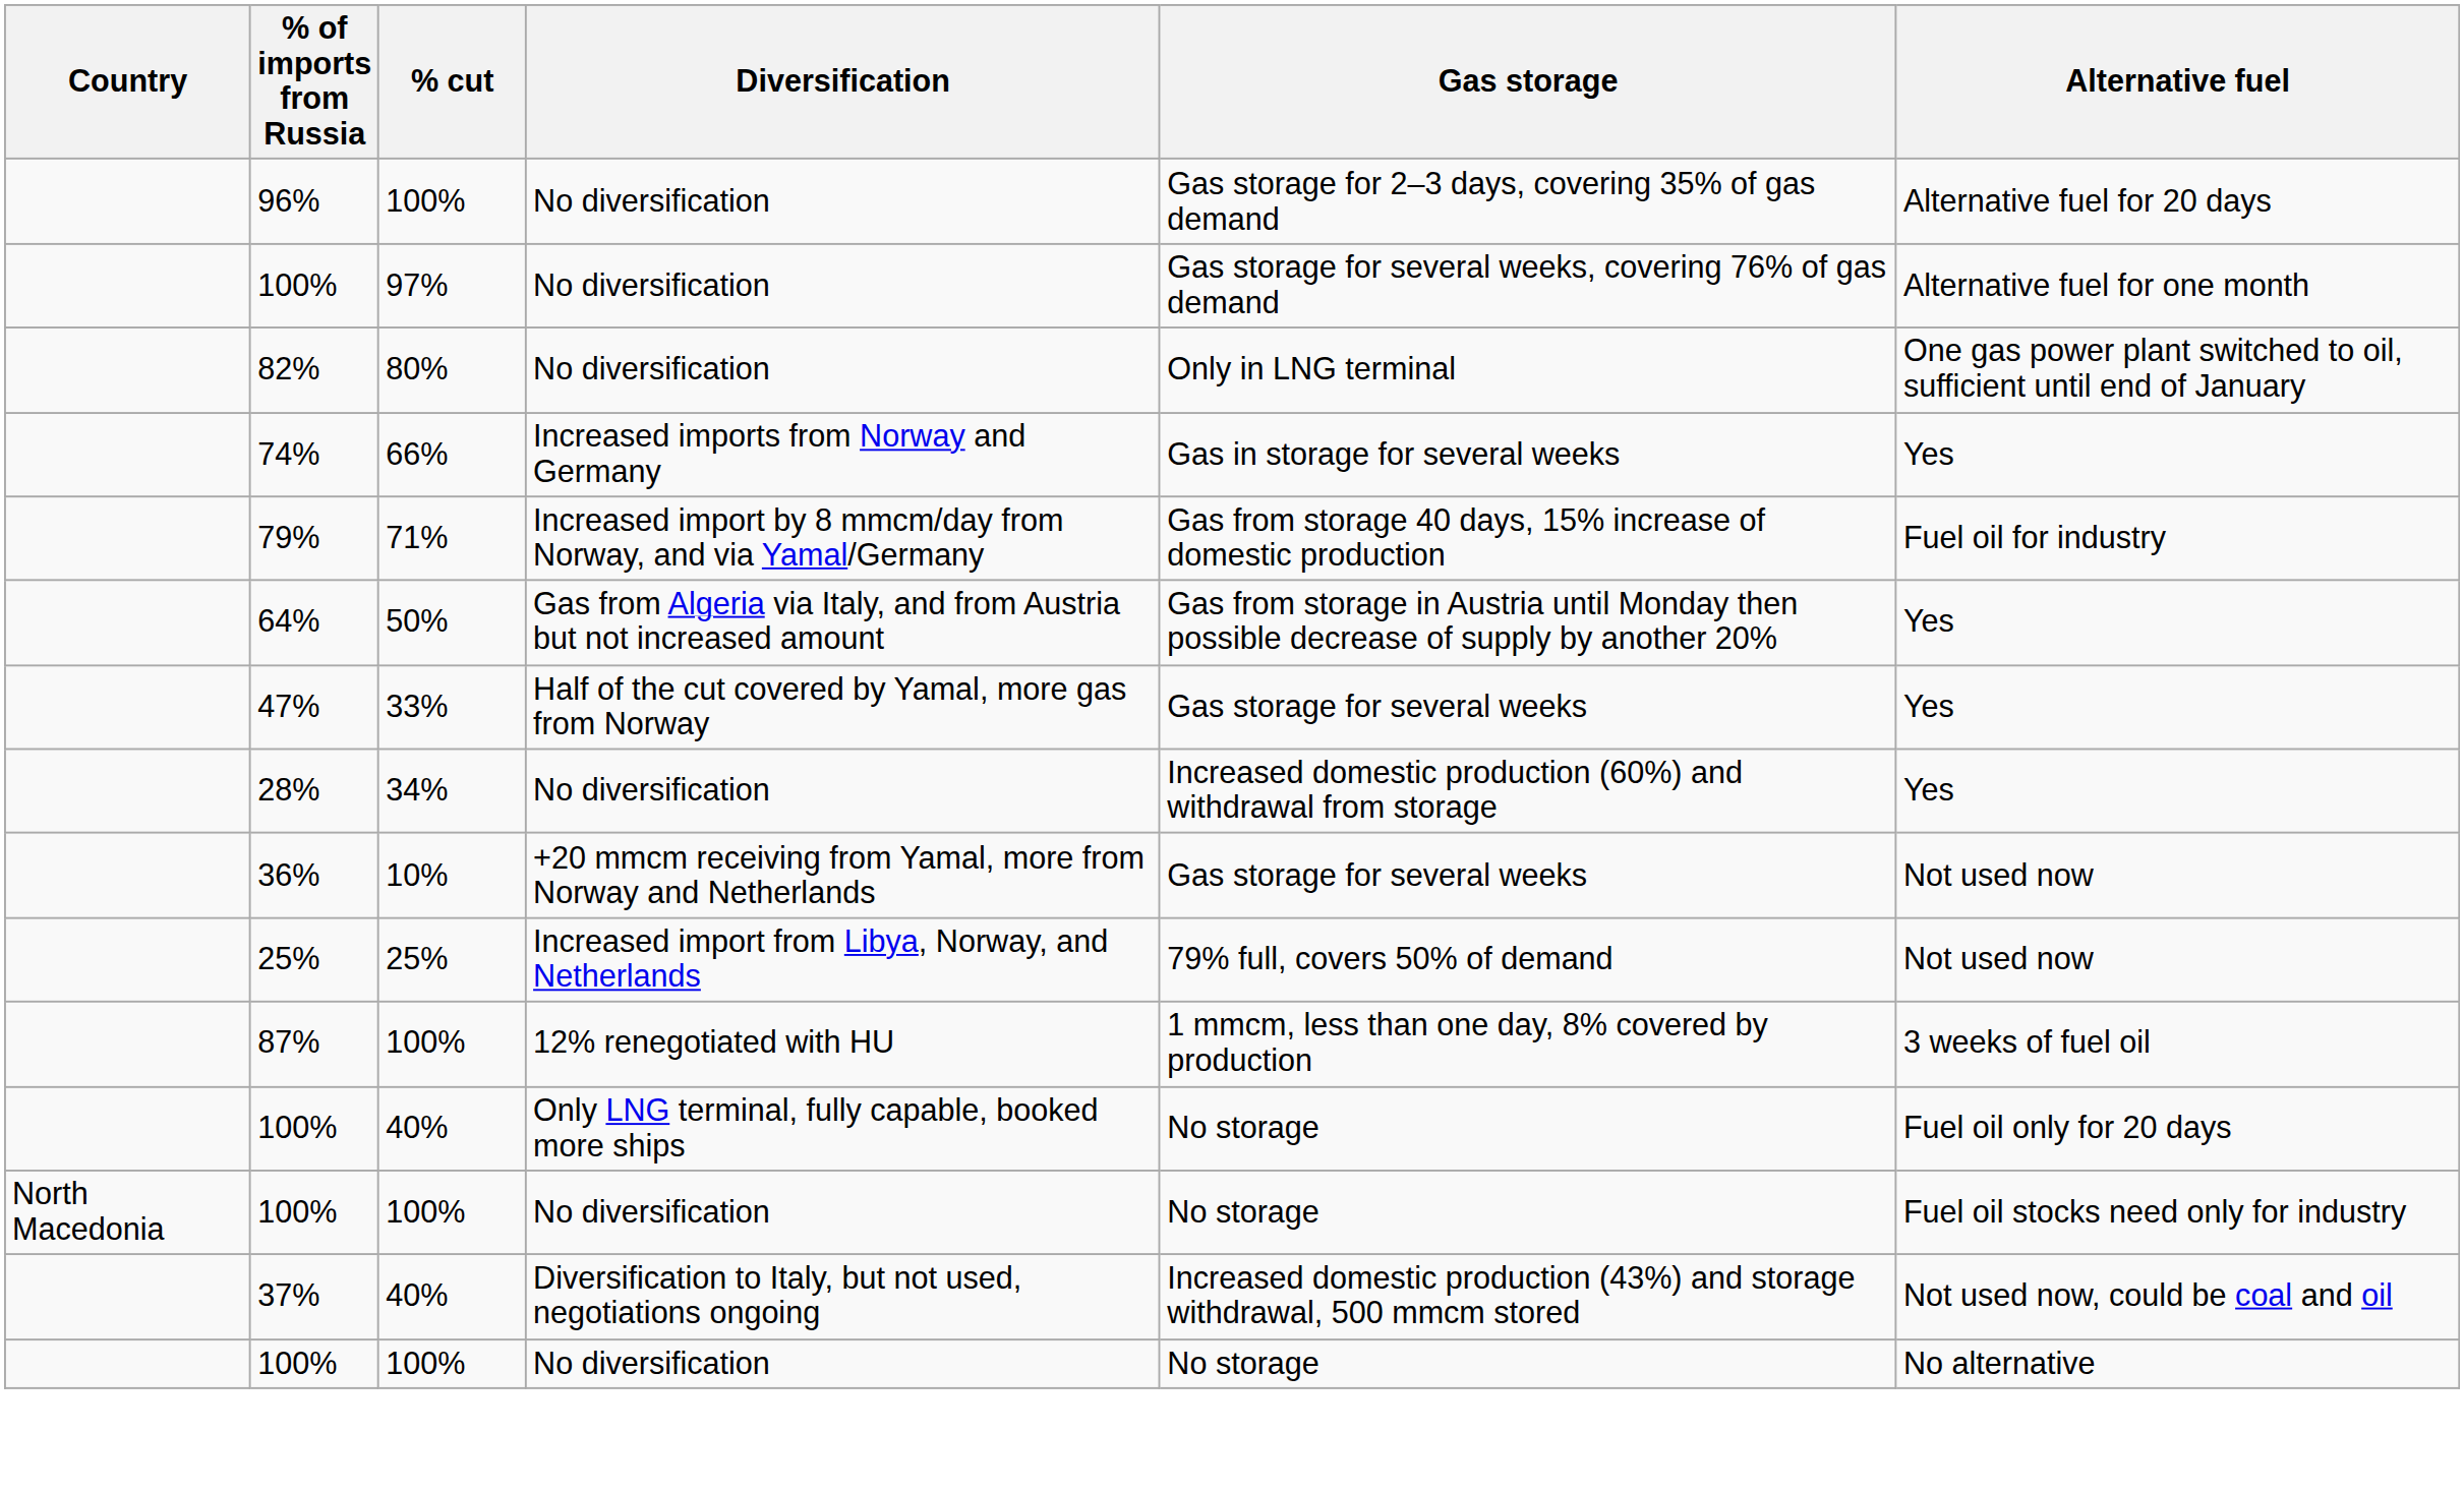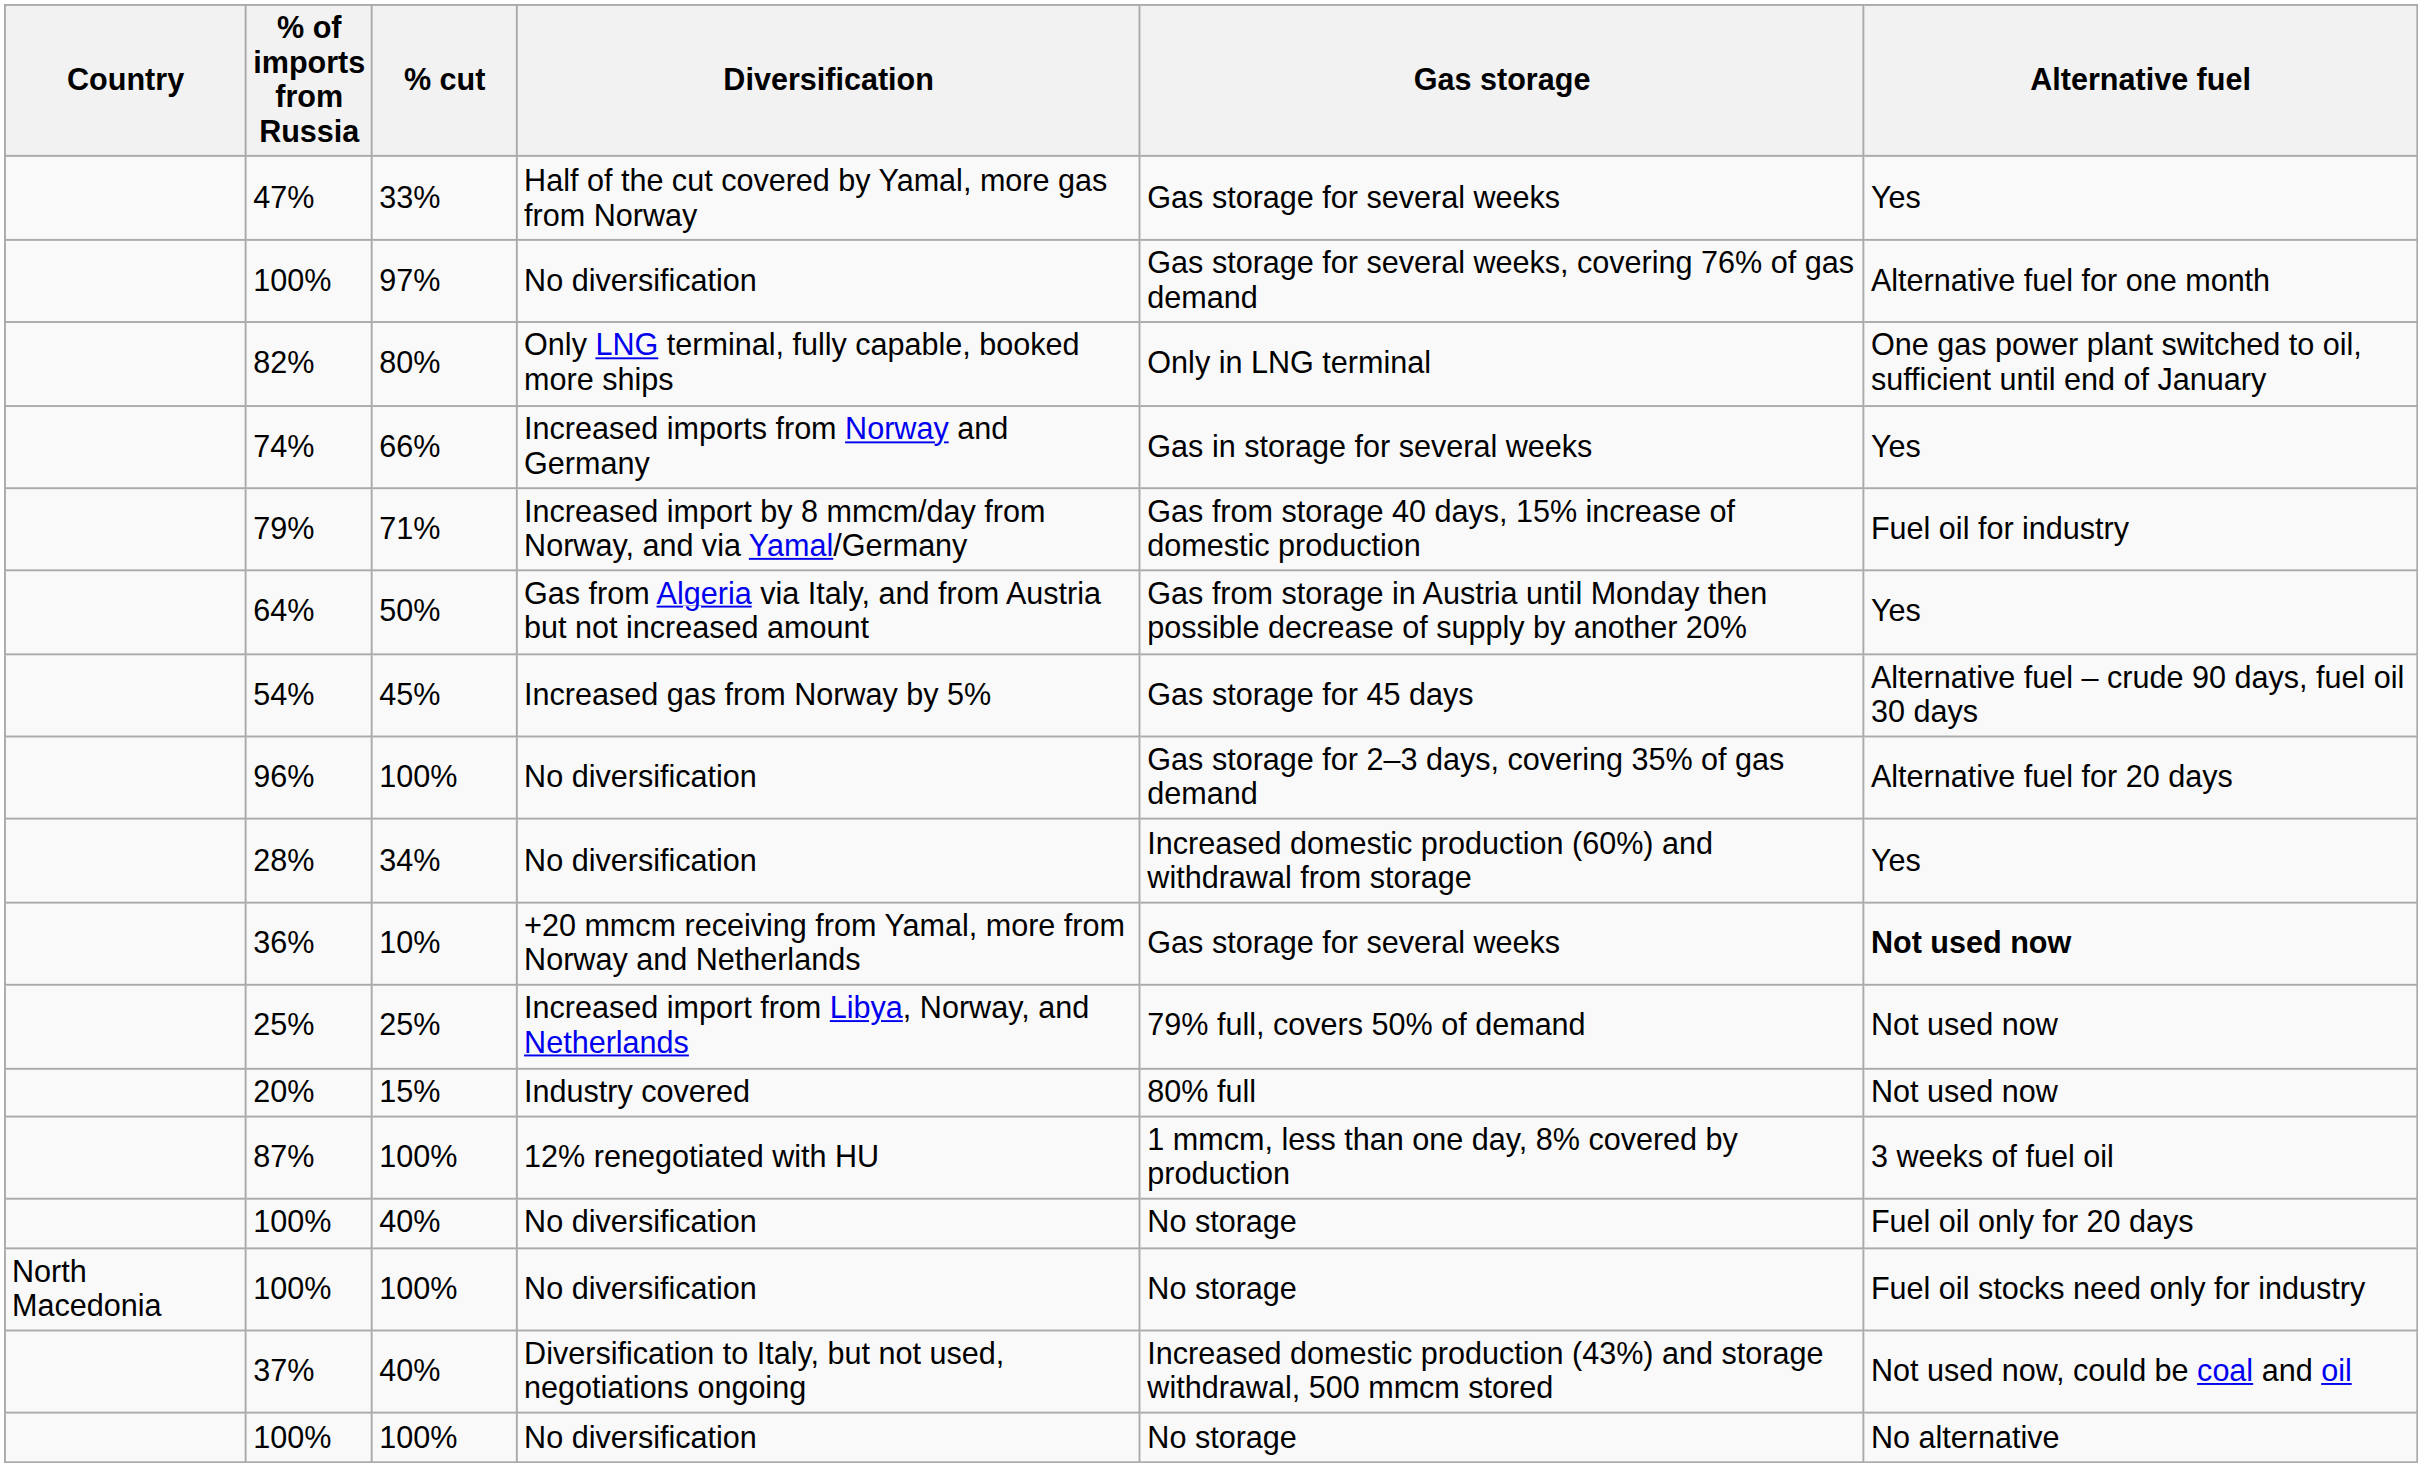rows swapped: 96% <-> 47%
82% | Diversification: No diversification -> Only LNG terminal, fully capable, booked more ships
+ row: 54% | 45% | Increased gas from Norway by 5% | Gas storage for 45 days | Alternative fuel – crude 90 days, fuel oil 30 days
36% | Alternative fuel: normal -> bold
+ row: 20% | 15% | Industry covered | 80% full | Not used now
100% / 40% | Diversification: Only LNG terminal, fully capable, booked more ships -> No diversification
